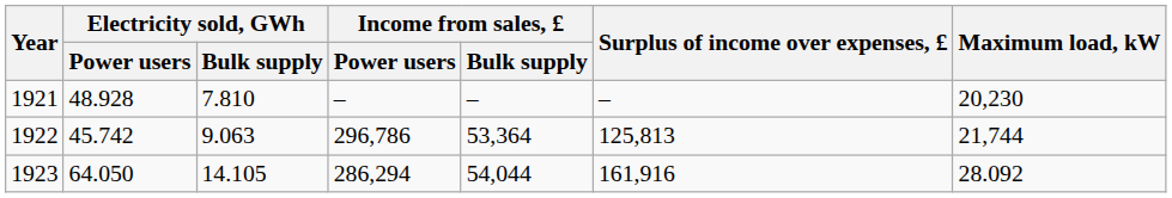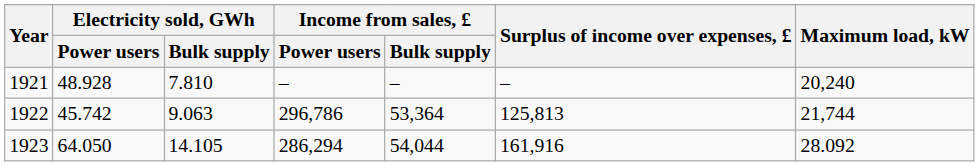1921 | Maximum load, kW: 20,230 -> 20,240
